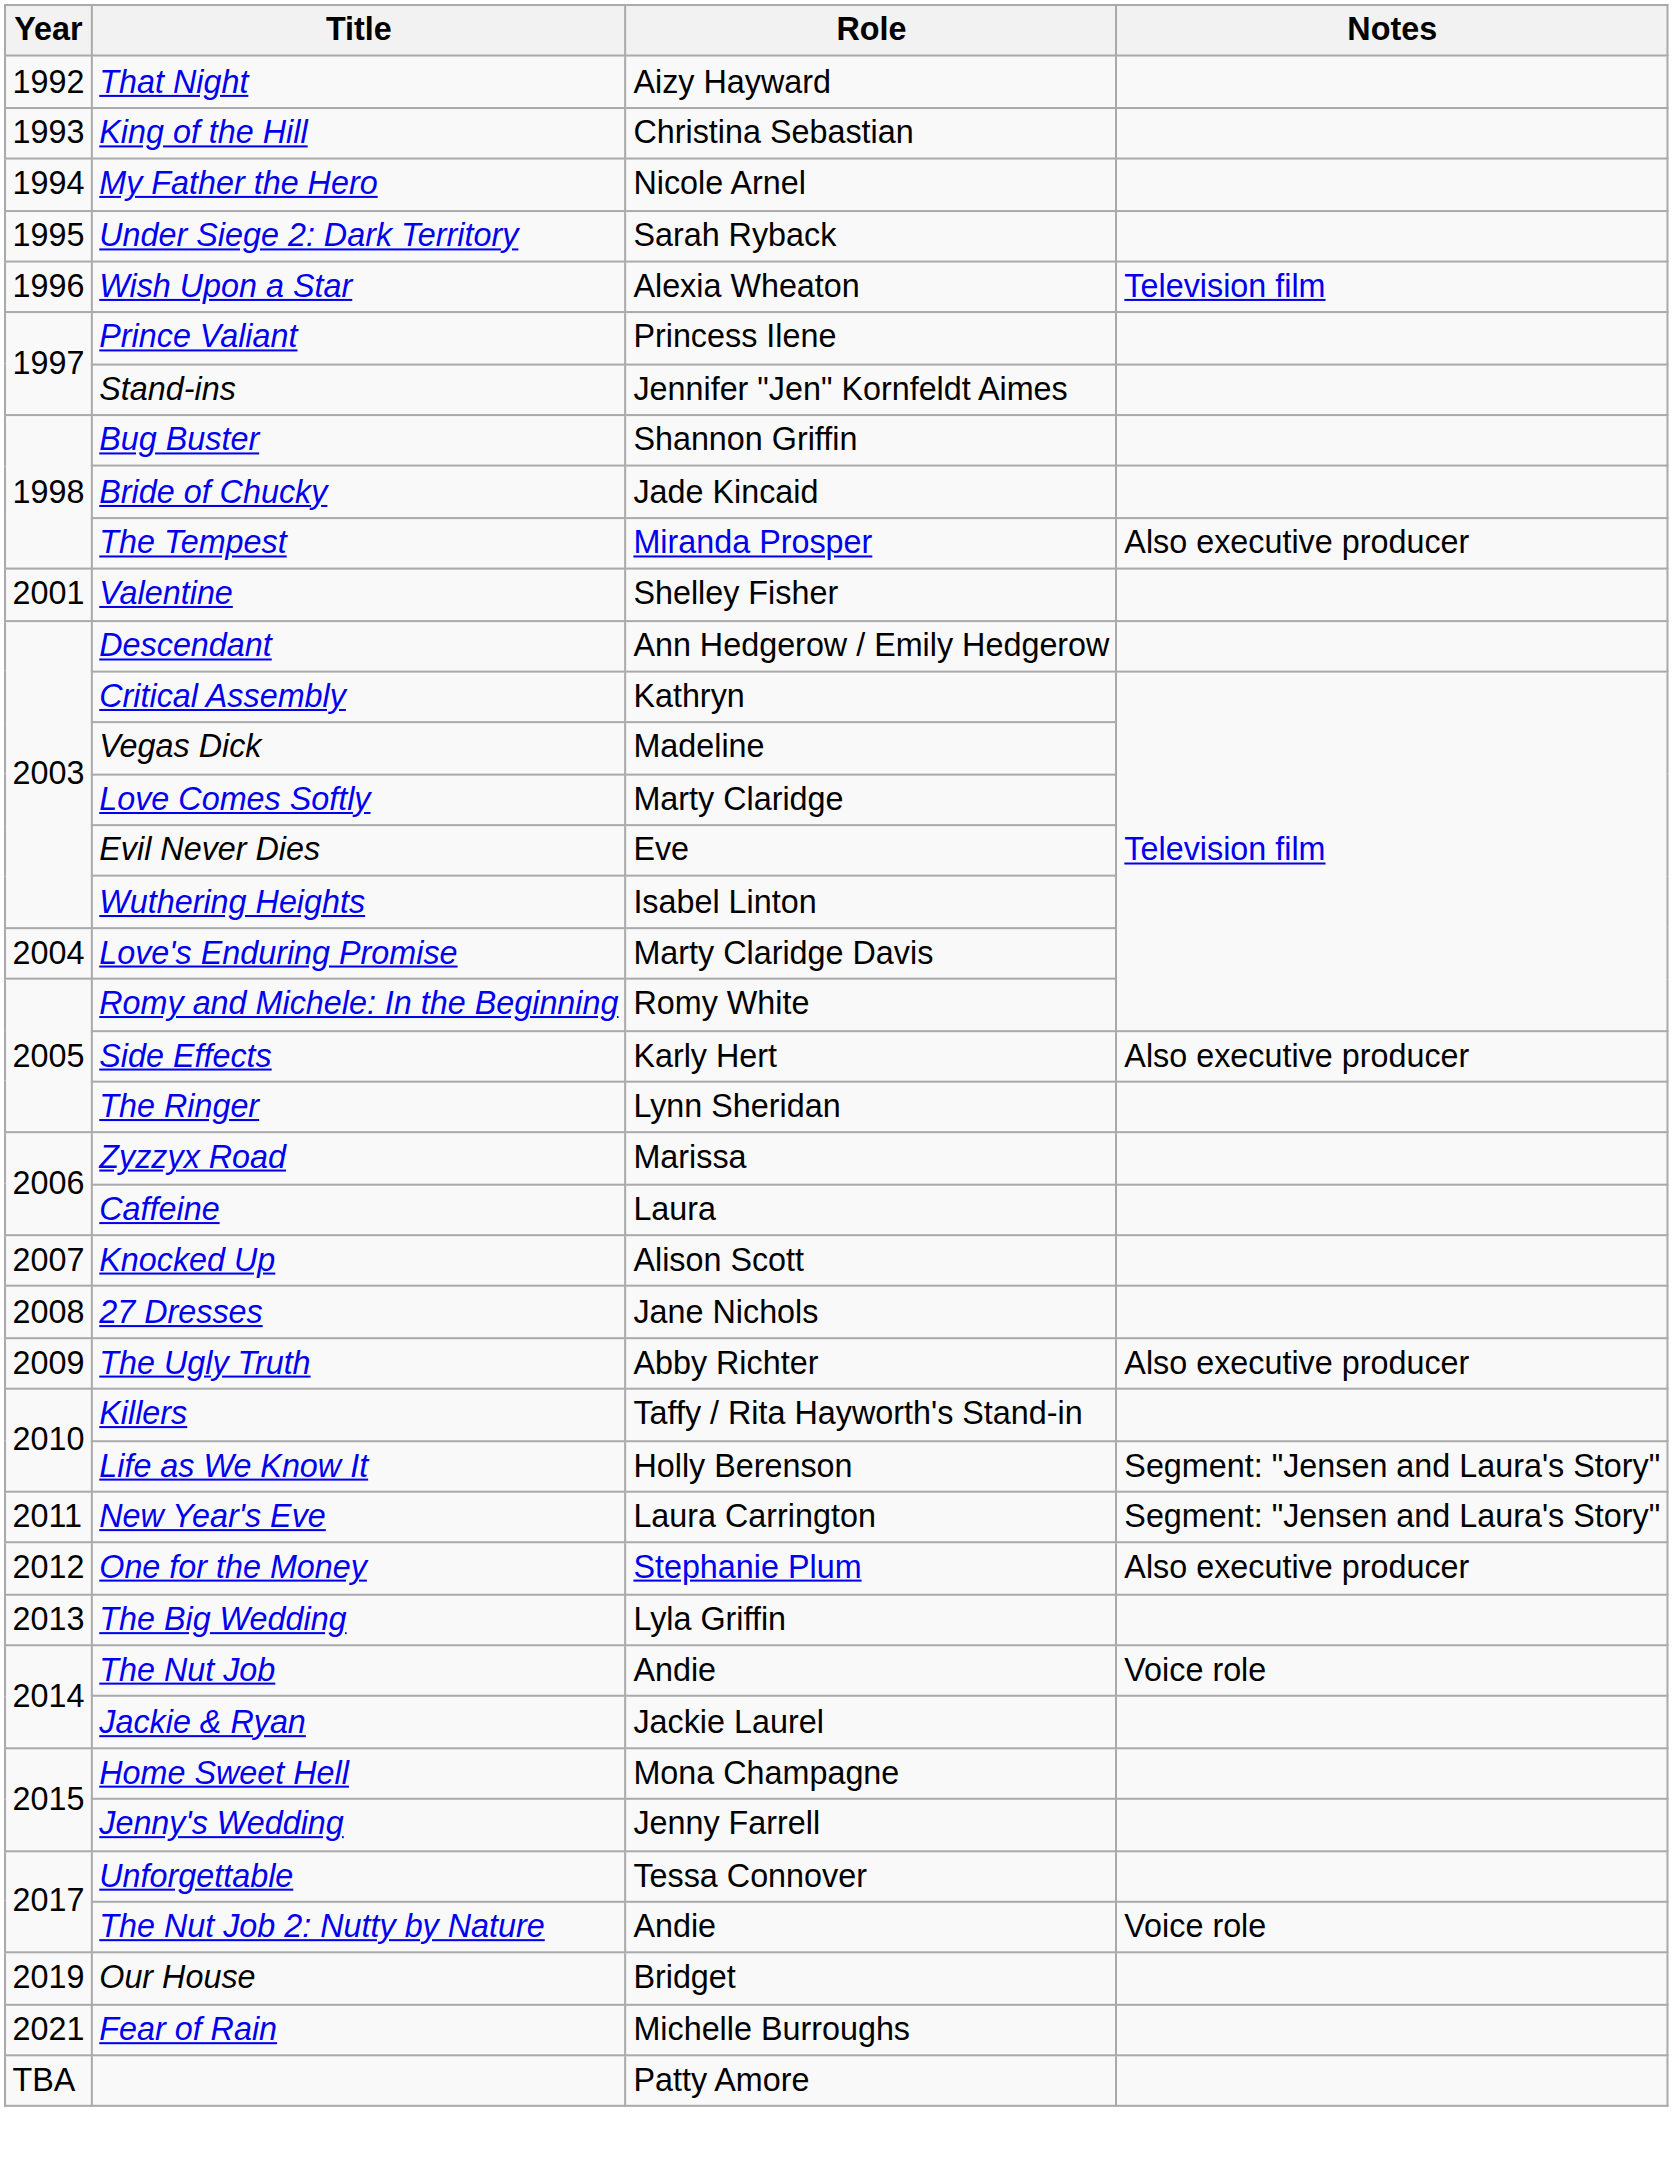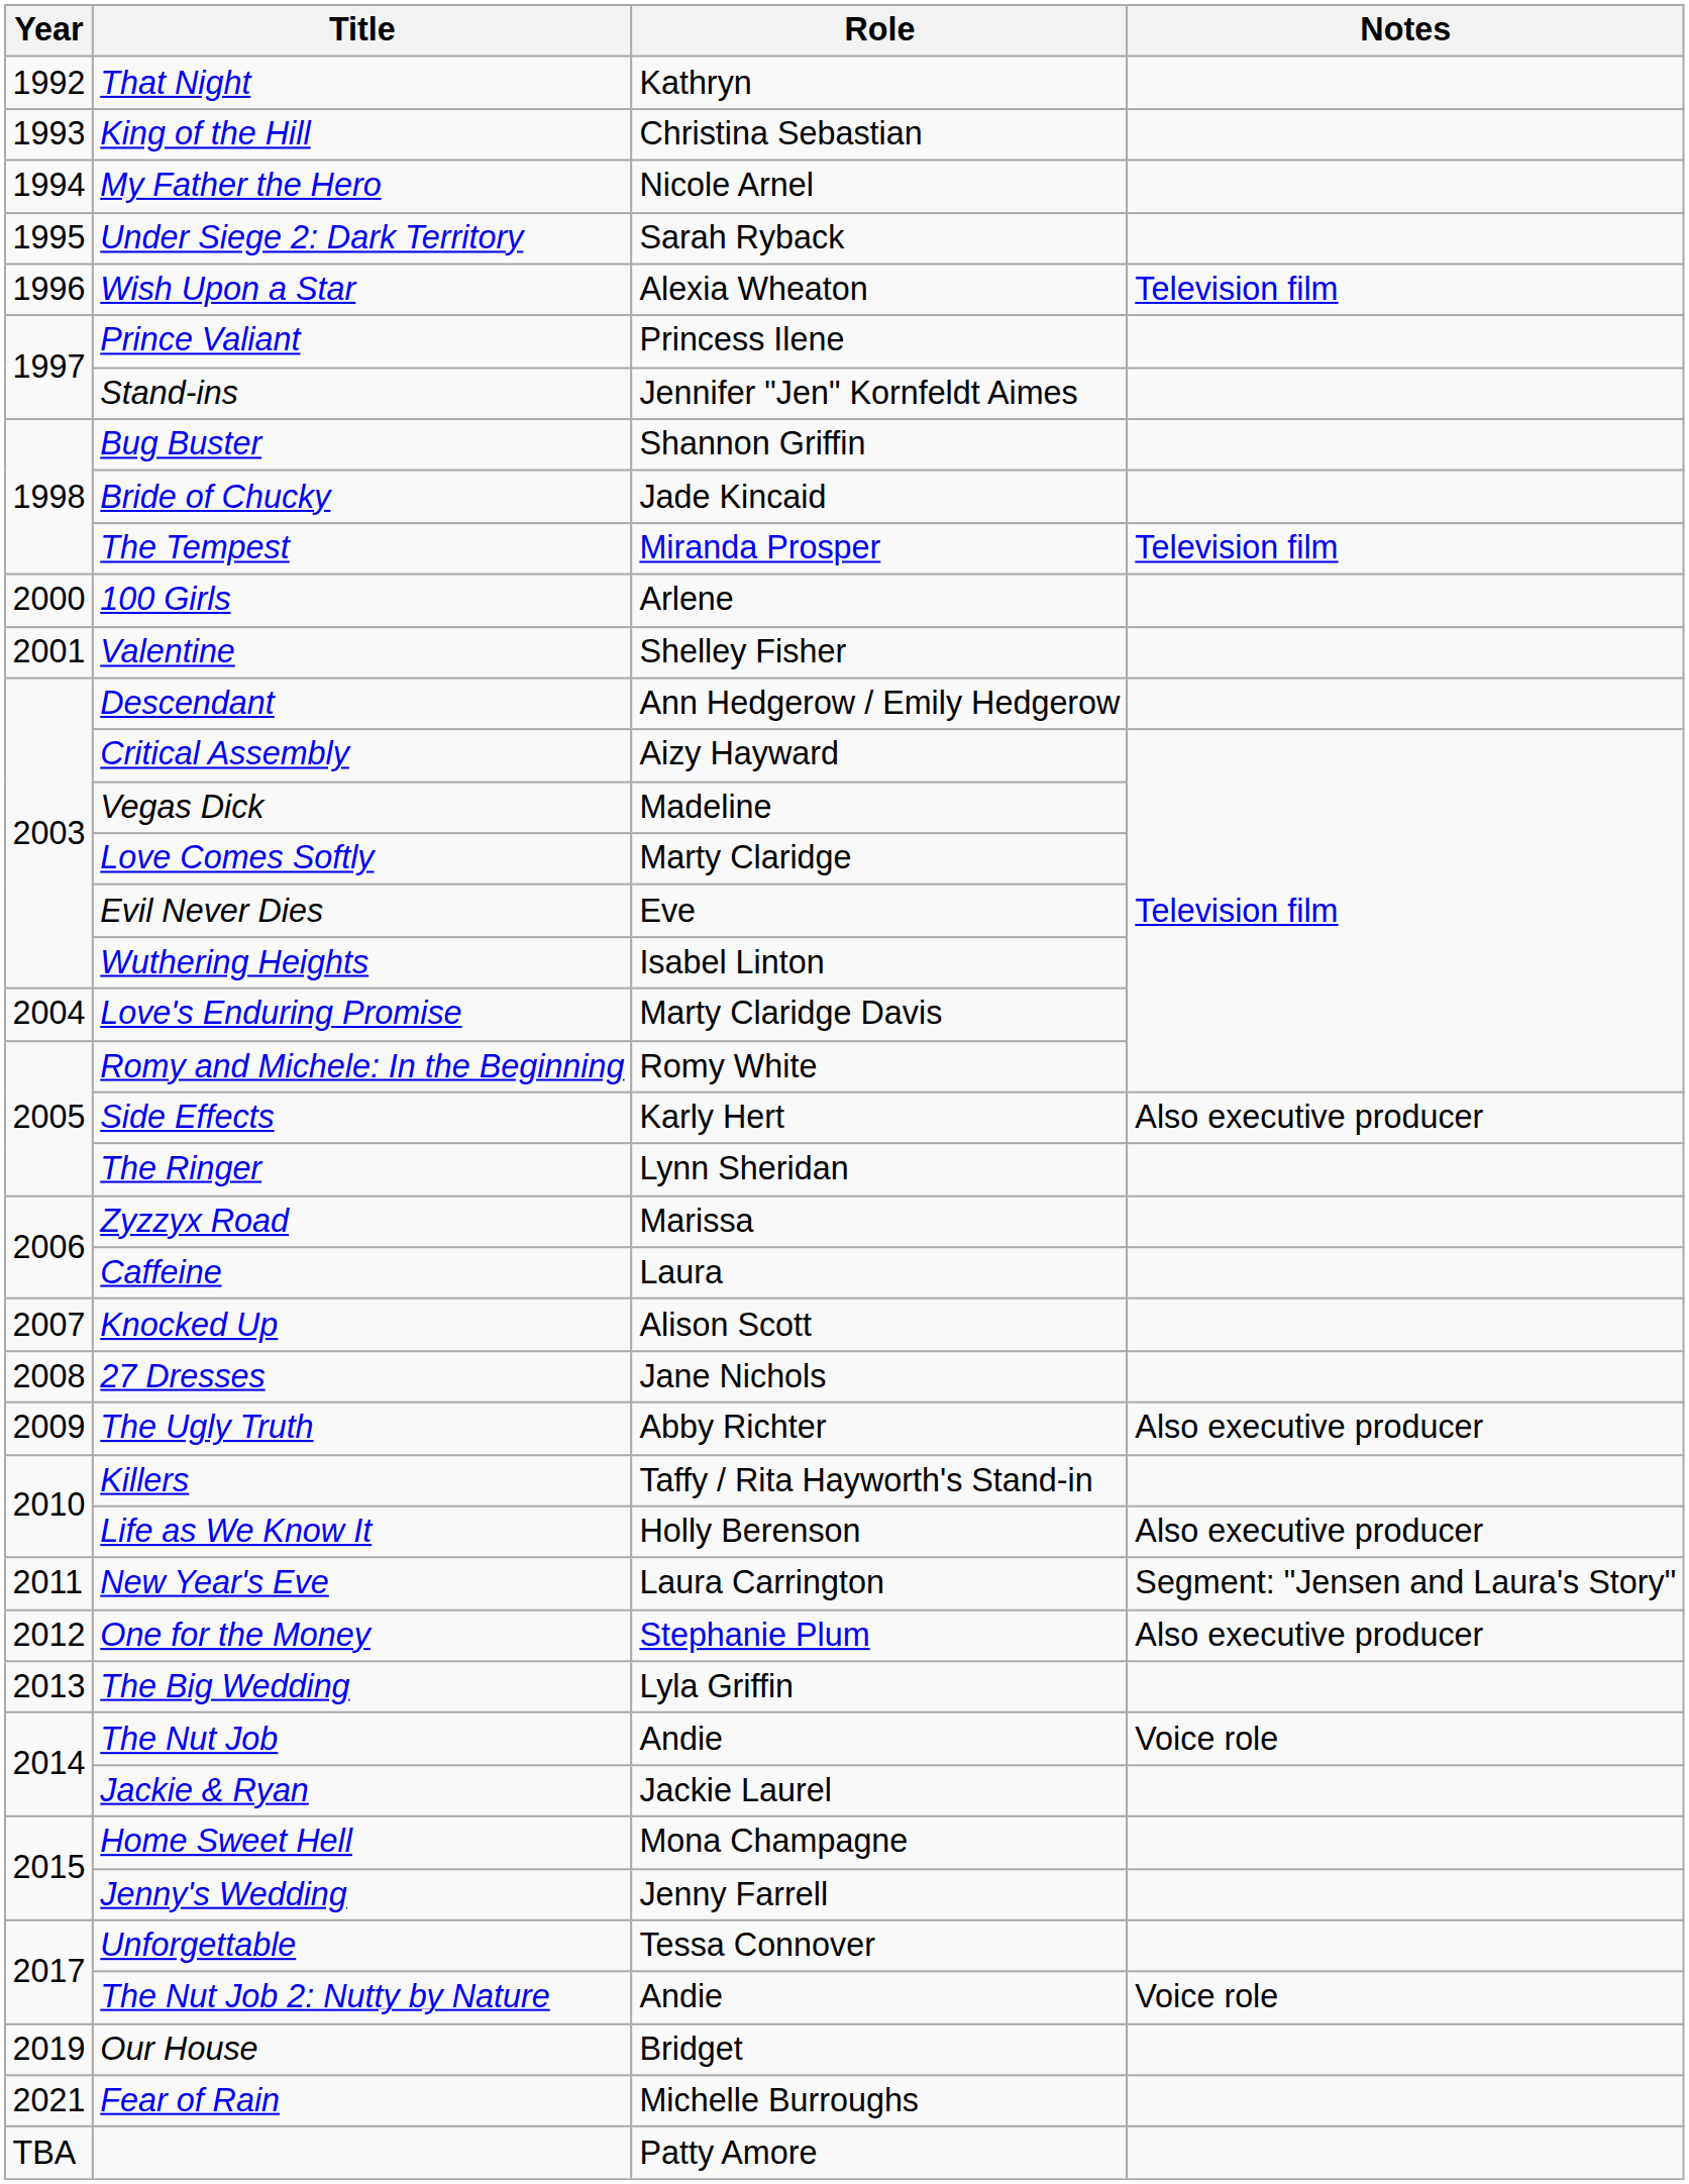That Night | Role: Aizy Hayward -> Kathryn
The Tempest | Notes: Also executive producer -> Television film
+ row: 2000 | 100 Girls | Arlene
Critical Assembly | Role: Kathryn -> Aizy Hayward
Life as We Know It | Notes: Segment: "Jensen and Laura's Story" -> Also executive producer
